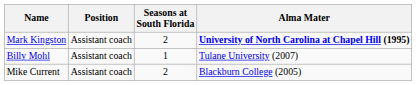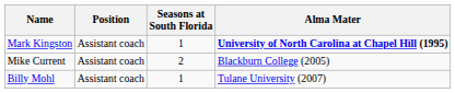Mark Kingston | Seasons at South Florida: 2 -> 1
rows swapped: Mike Current <-> Billy Mohl
